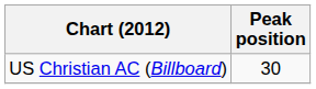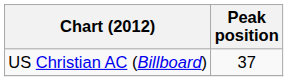US Christian AC (Billboard) | Peak position: 30 -> 37
